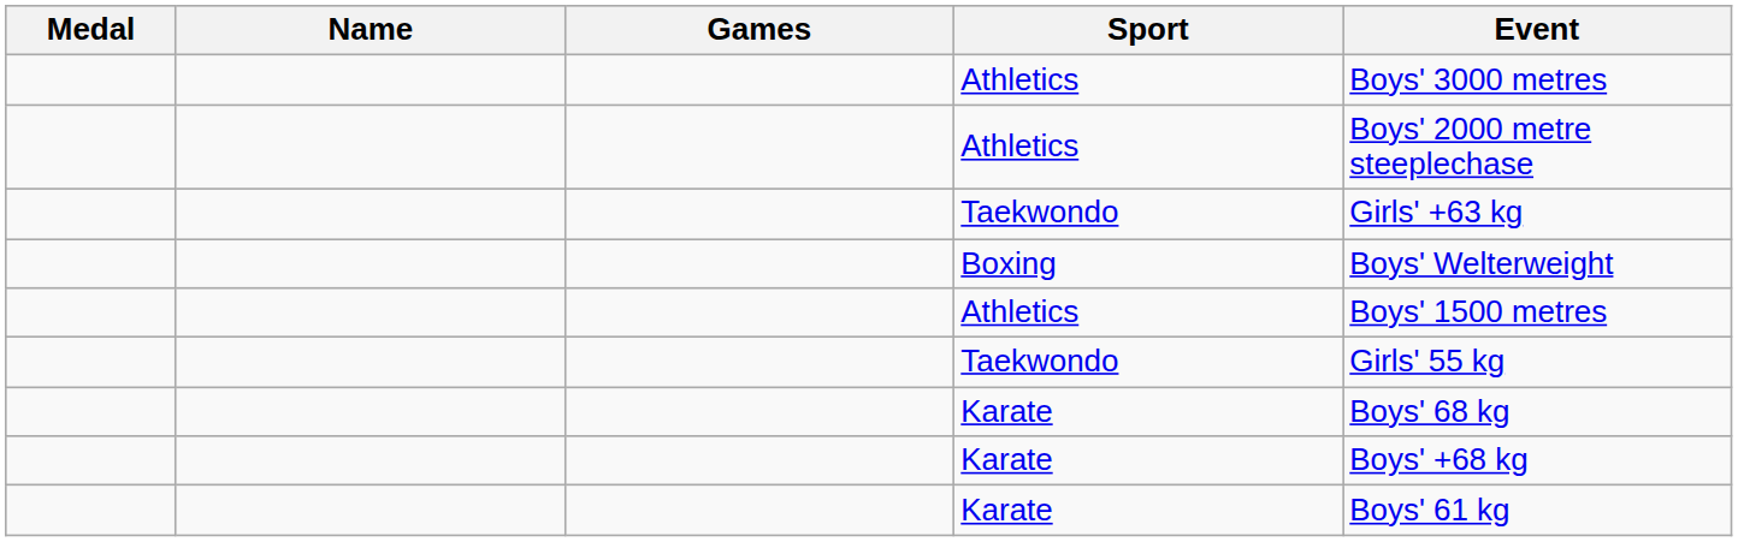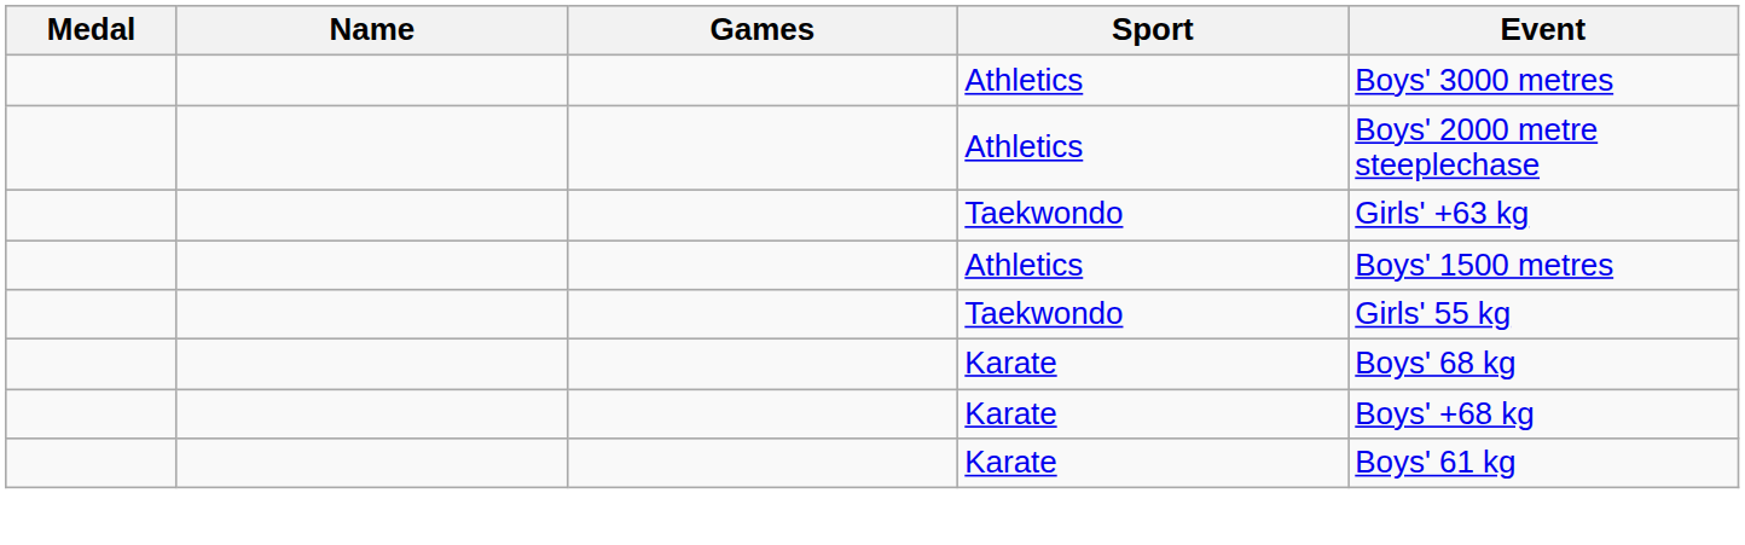- row: Boxing | Boys' Welterweight
